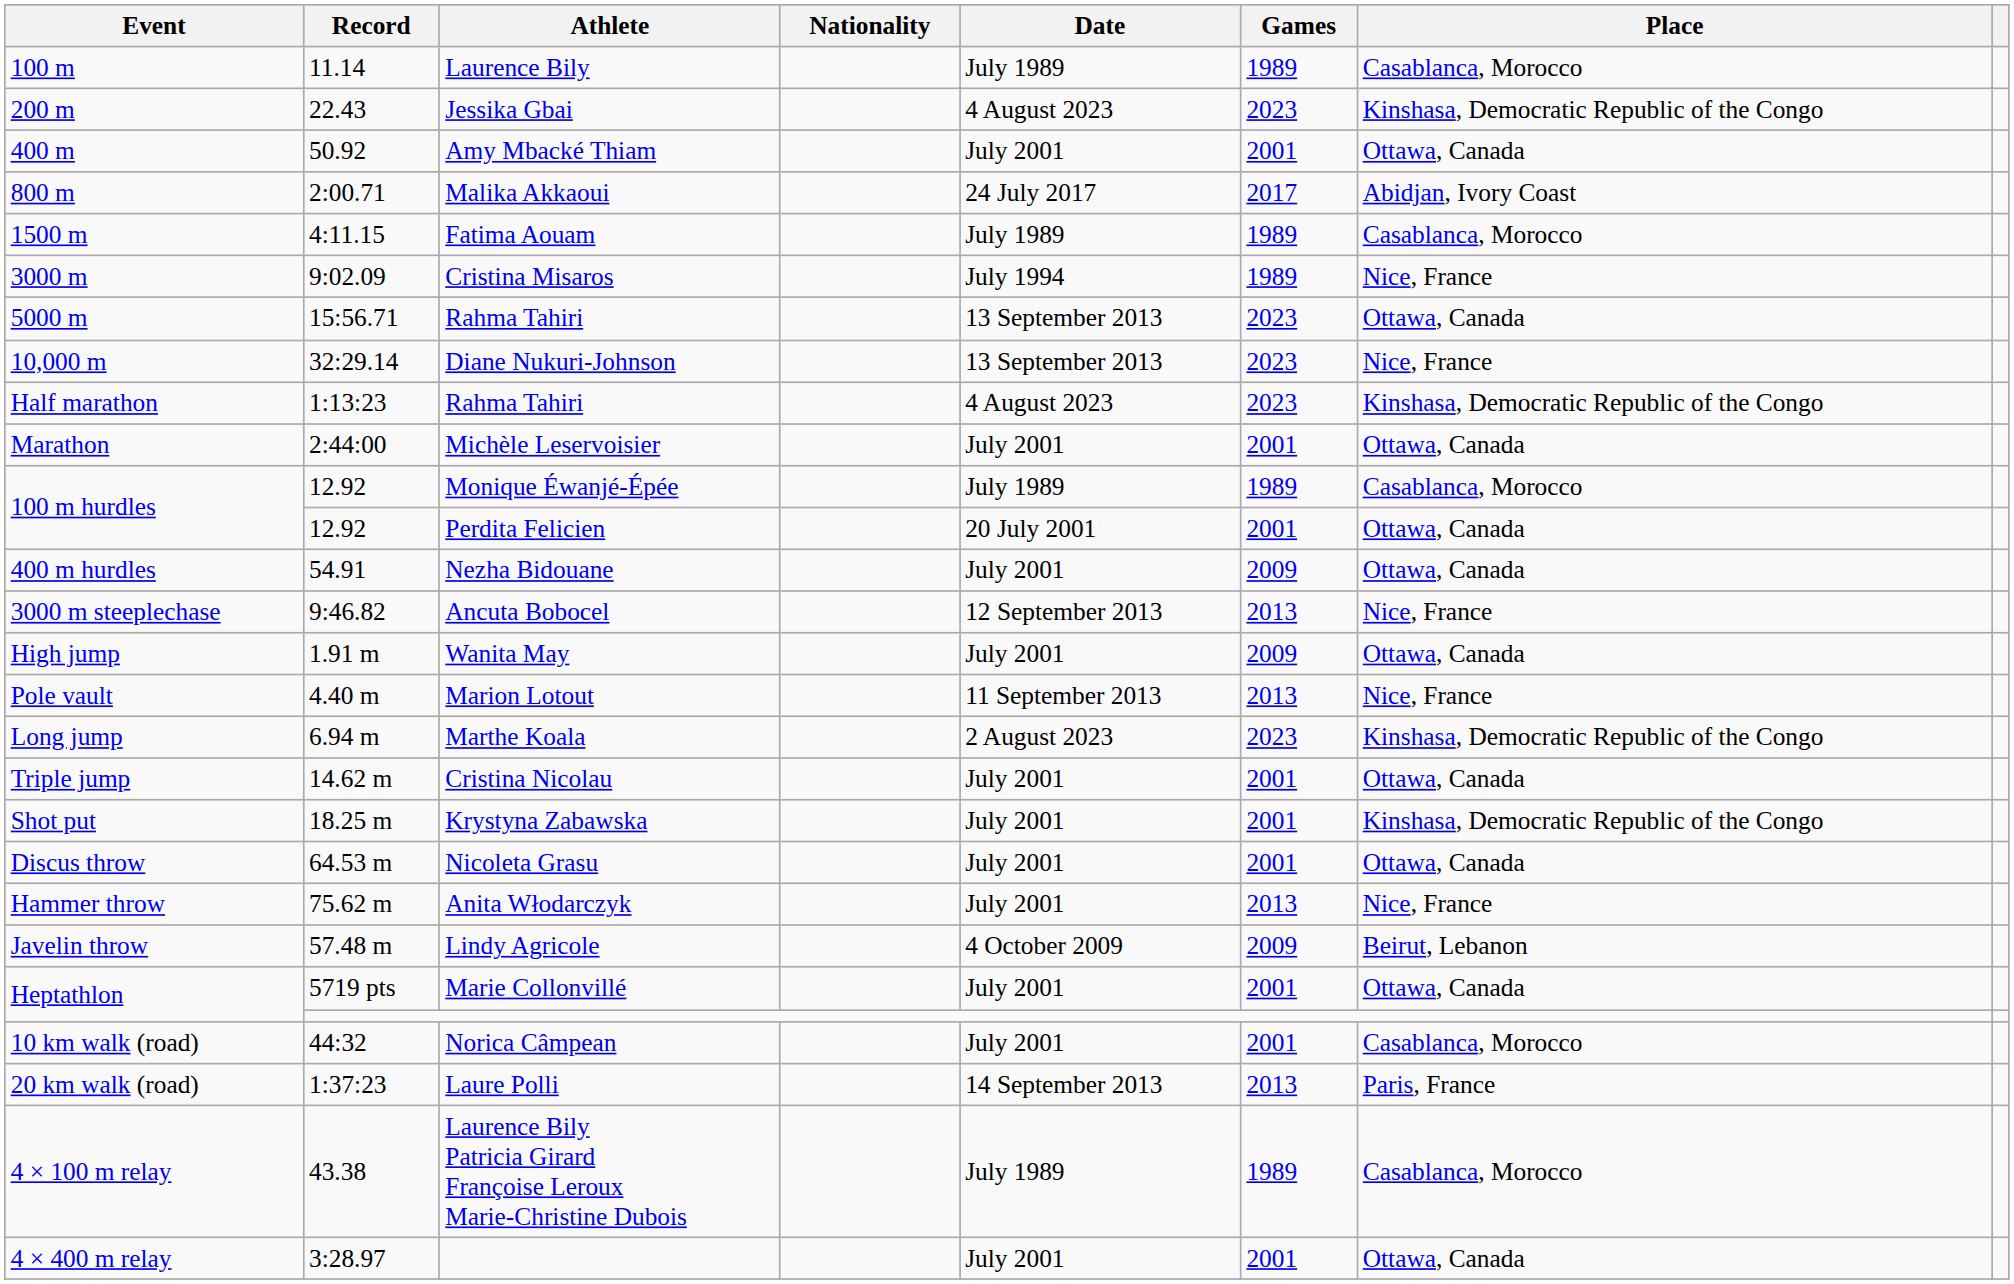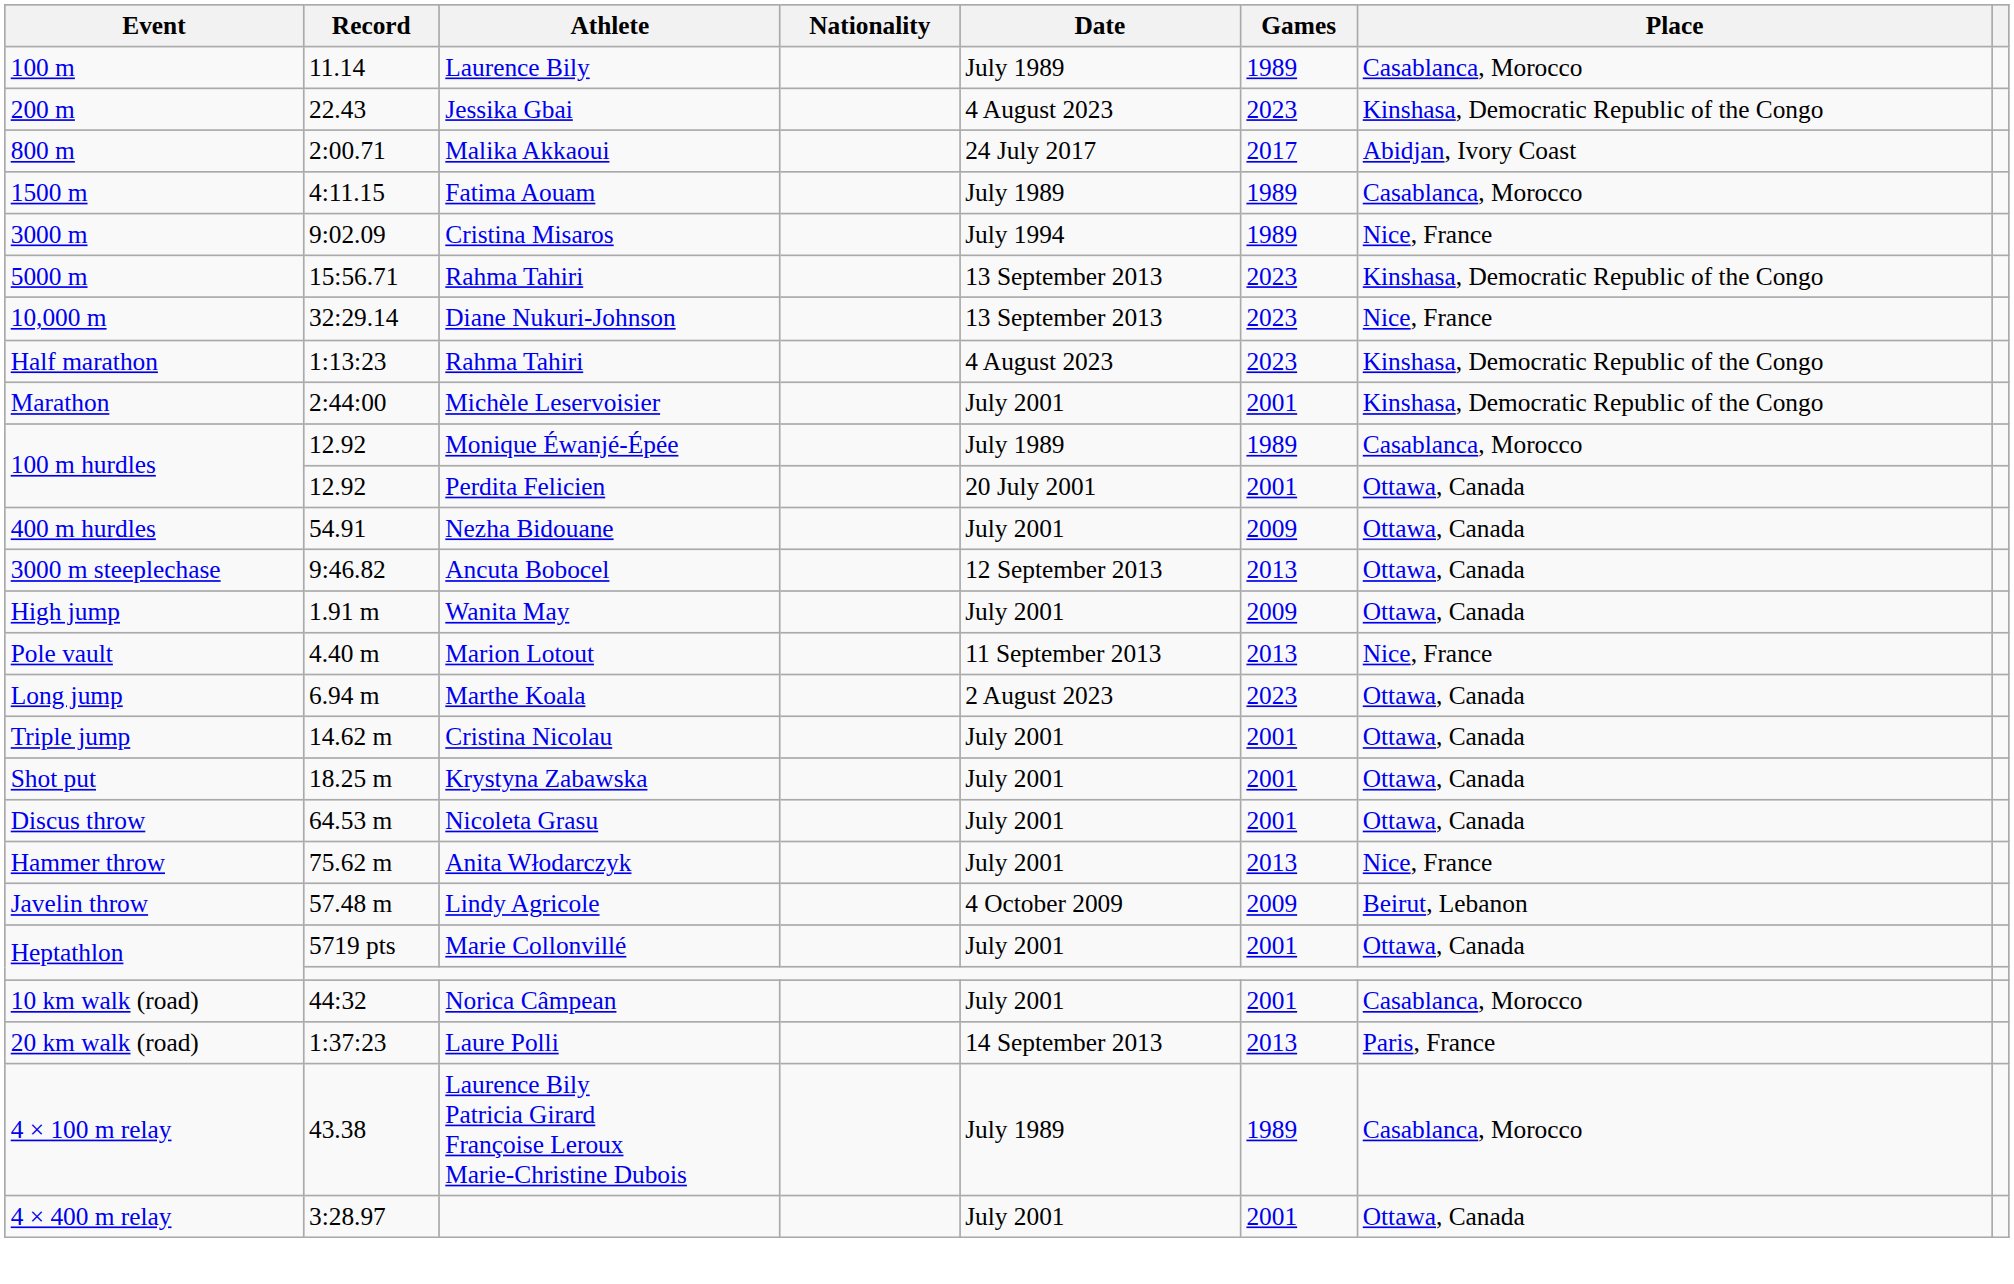- row: 400 m | 50.92 | Amy Mbacké Thiam | July 2001 | 2001 | Ottawa, Canada
5000 m | Place: Ottawa, Canada -> Kinshasa, Democratic Republic of the Congo
Marathon | Place: Ottawa, Canada -> Kinshasa, Democratic Republic of the Congo
3000 m steeplechase | Place: Nice, France -> Ottawa, Canada
Long jump | Place: Kinshasa, Democratic Republic of the Congo -> Ottawa, Canada
Shot put | Place: Kinshasa, Democratic Republic of the Congo -> Ottawa, Canada
